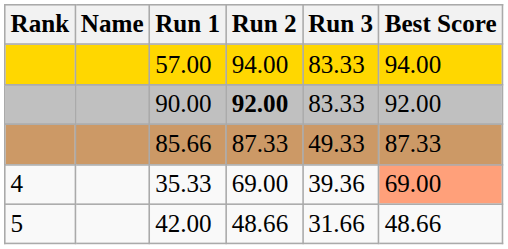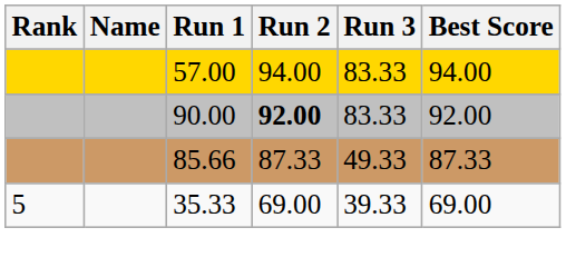35.33 | Rank: 4 -> 5
35.33 | Run 3: 39.36 -> 39.33
35.33 | Best Score: lightsalmon background -> no background
- row: 5 | 42.00 | 48.66 | 31.66 | 48.66
